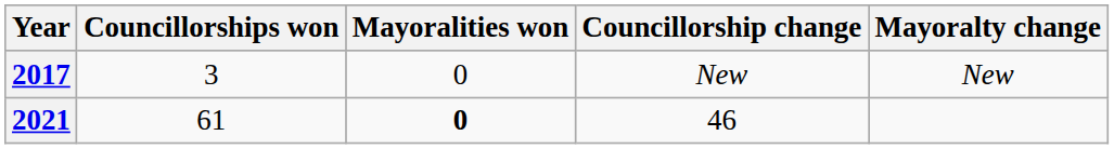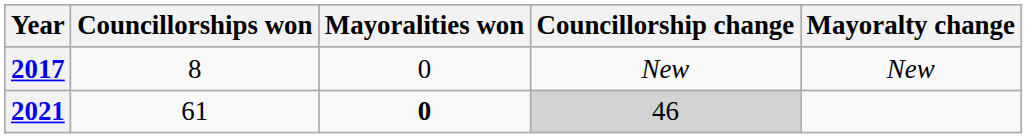2017 | Councillorships won: 3 -> 8
2021 | Councillorship change: no background -> lightgrey background
